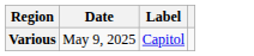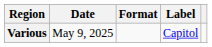+ column: Format
